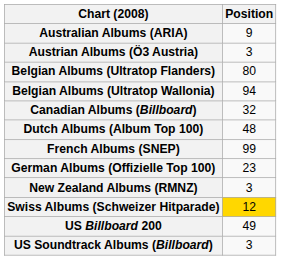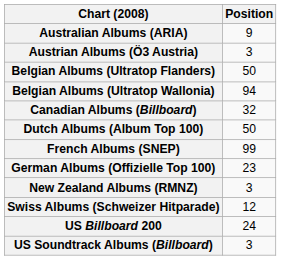Belgian Albums (Ultratop Flanders) | Position: 80 -> 50
Dutch Albums (Album Top 100) | Position: 48 -> 50
Swiss Albums (Schweizer Hitparade) | Position: gold background -> no background
US Billboard 200 | Position: 49 -> 24
